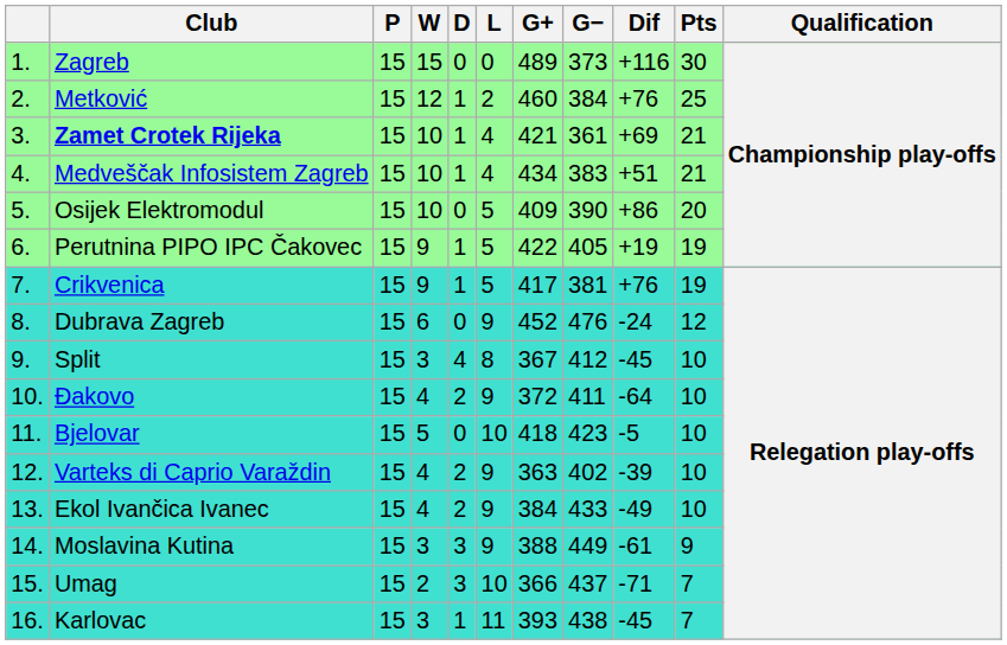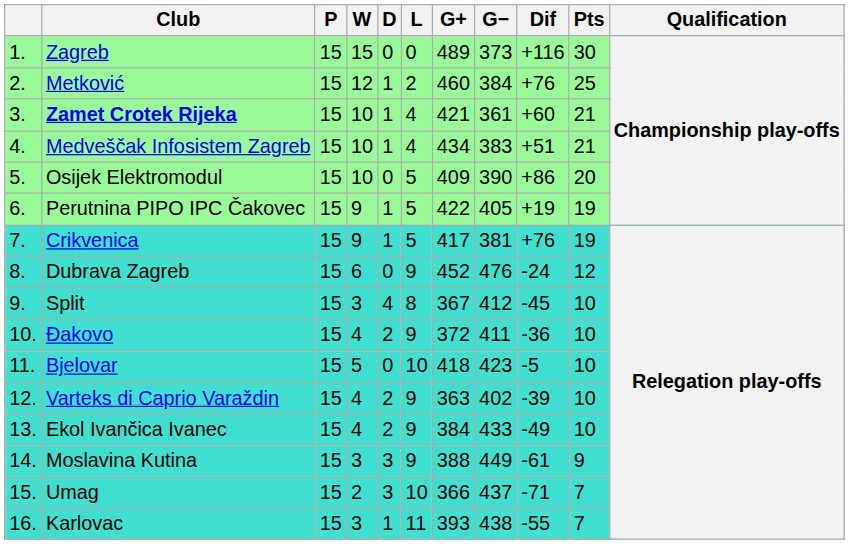Zamet Crotek Rijeka | Dif: +69 -> +60
Đakovo | Dif: -64 -> -36
Karlovac | Dif: -45 -> -55
